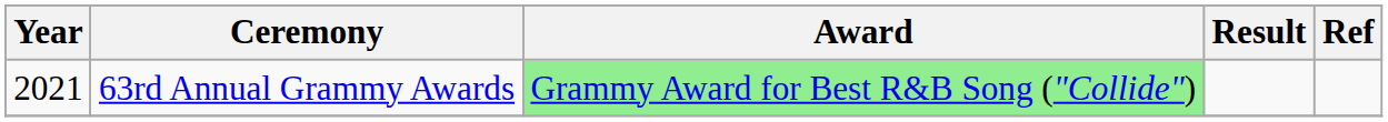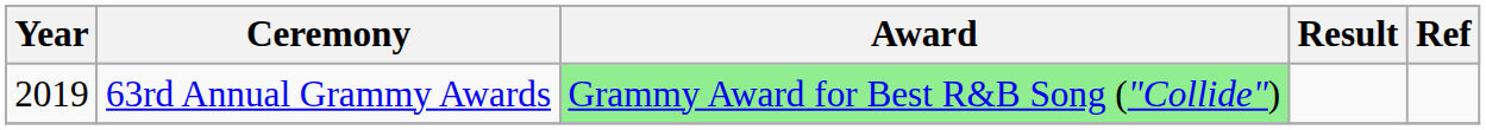63rd Annual Grammy Awards | Year: 2021 -> 2019
